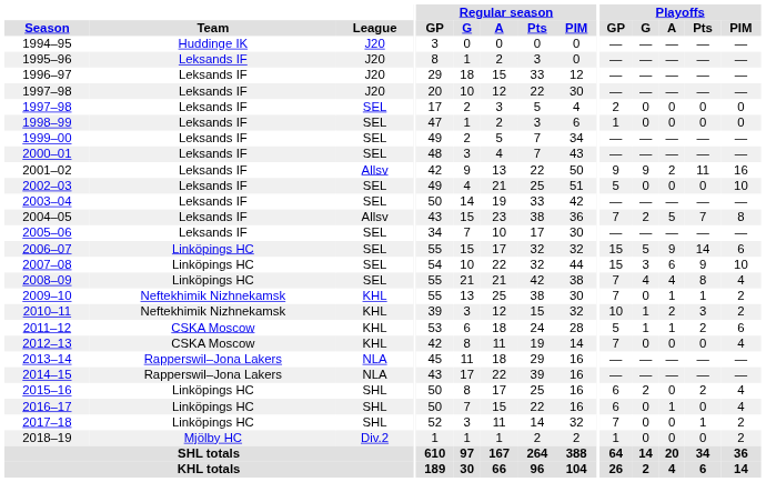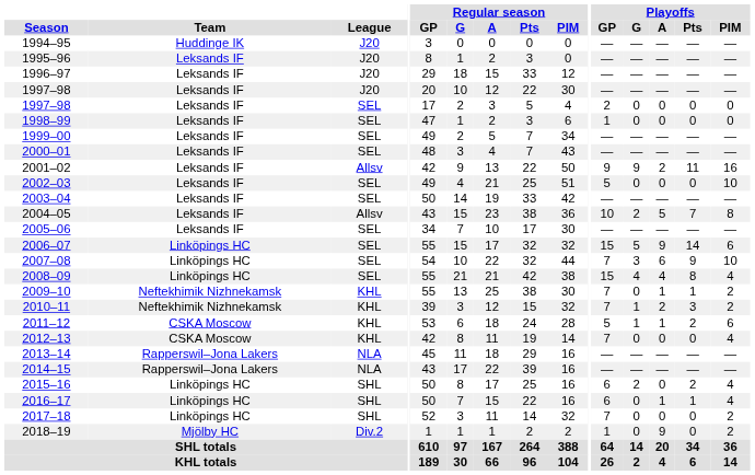2004–05 | Playoffs / GP: 7 -> 10
2007–08 | Playoffs / GP: 15 -> 7
2008–09 | Playoffs / GP: 7 -> 15
2010–11 | Playoffs / GP: 10 -> 7
2016–17 | Playoffs / Pts: 0 -> 1
2017–18 | Playoffs / Pts: 1 -> 0
2018–19 | Playoffs / A: 0 -> 9
